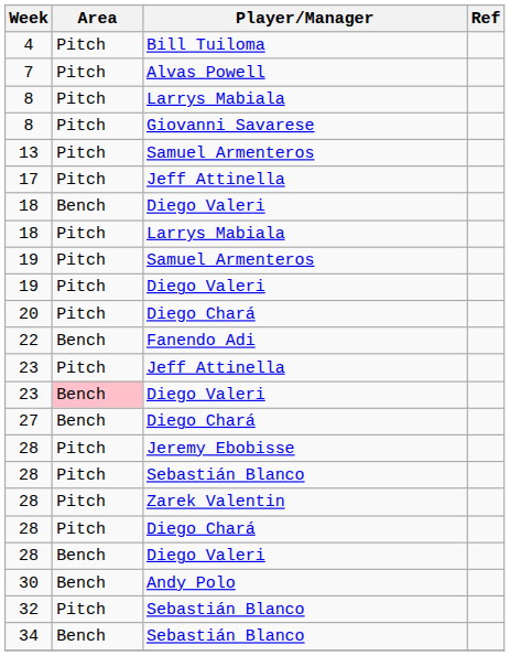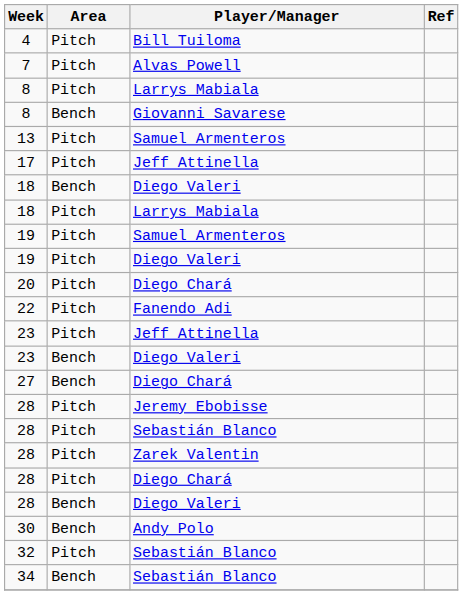8 / Giovanni Savarese | Area: Pitch -> Bench
22 | Area: Bench -> Pitch
23 / Diego Valeri | Area: pink background -> no background
